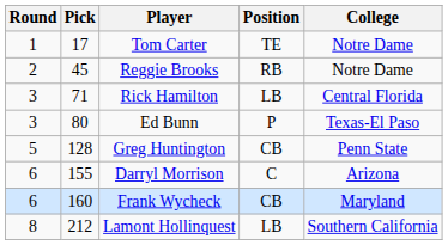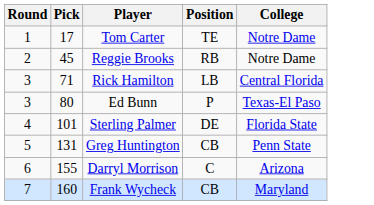+ row: 4 | 101 | Sterling Palmer | DE | Florida State
Greg Huntington | Pick: 128 -> 131
Frank Wycheck | Round: 6 -> 7
- row: 8 | 212 | Lamont Hollinquest | LB | Southern California
